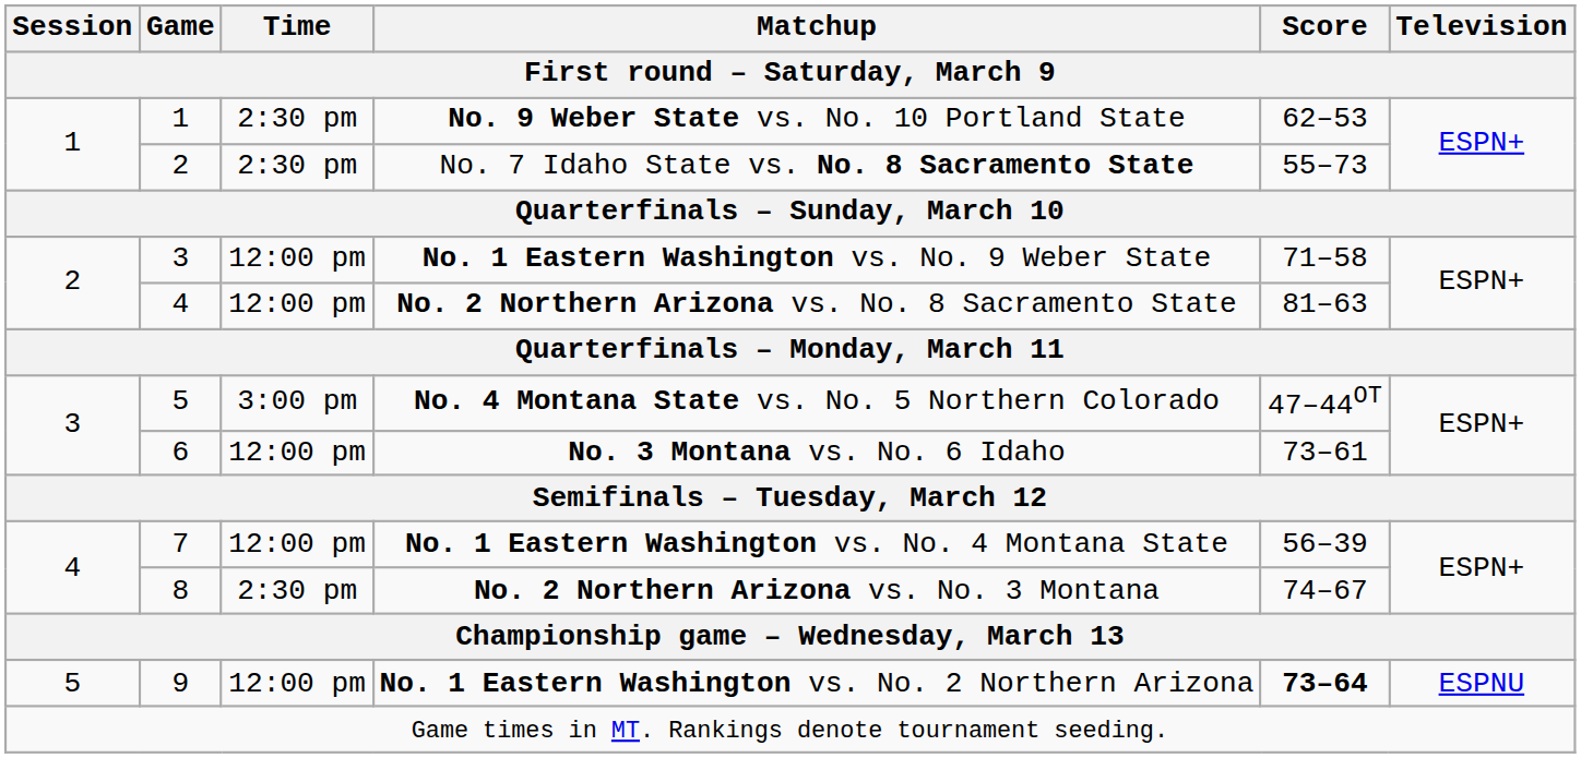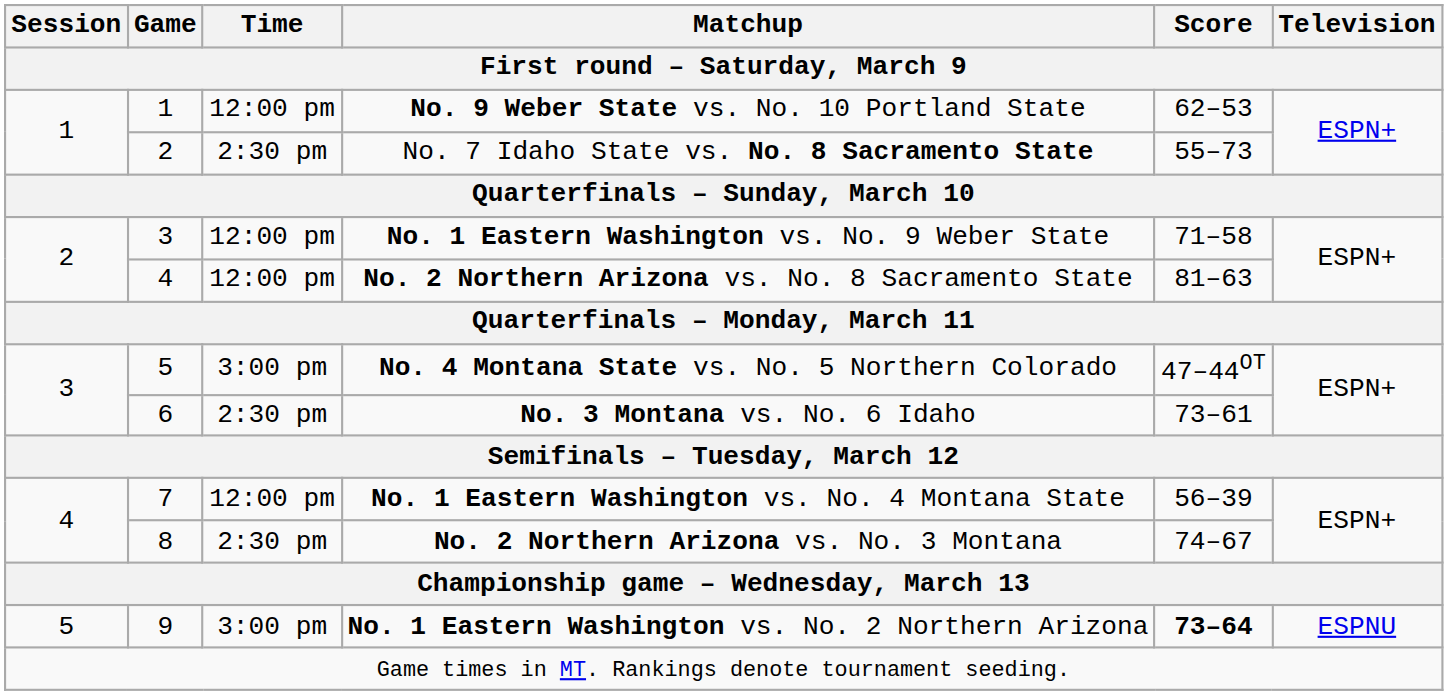No. 9 Weber State vs. No. 10 Portland State | Time / First round – Saturday, March 9: 2:30 pm -> 12:00 pm
No. 3 Montana vs. No. 6 Idaho | Time / First round – Saturday, March 9: 12:00 pm -> 2:30 pm
No. 1 Eastern Washington vs. No. 2 Northern Arizona | Time / First round – Saturday, March 9: 12:00 pm -> 3:00 pm
